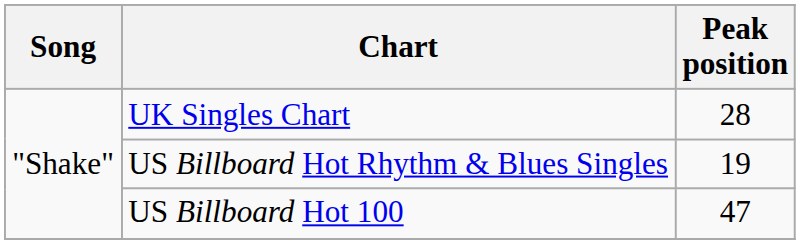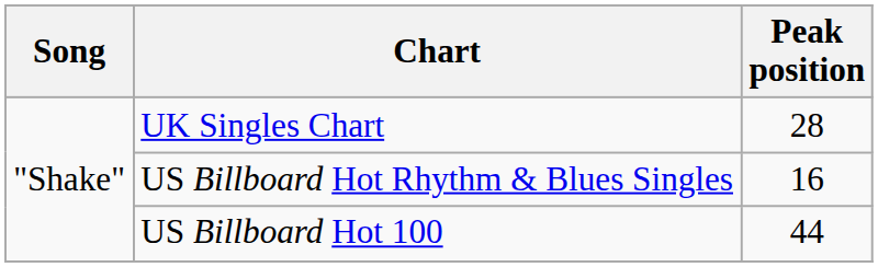US Billboard Hot Rhythm & Blues Singles | Peak position: 19 -> 16
US Billboard Hot 100 | Peak position: 47 -> 44
